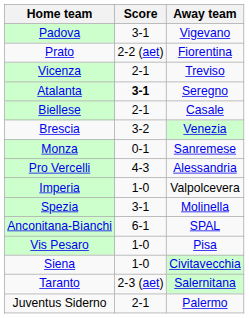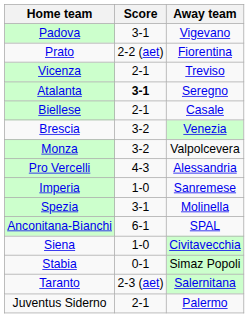Monza | Score: 0-1 -> 3-2
Monza | Away team: Sanremese -> Valpolcevera
Imperia | Away team: Valpolcevera -> Sanremese
- row: Vis Pesaro | 1-0 | Pisa
+ row: Stabia | 0-1 | Simaz Popoli
